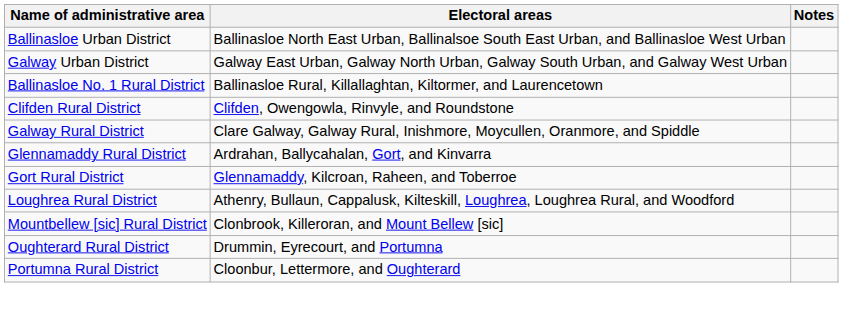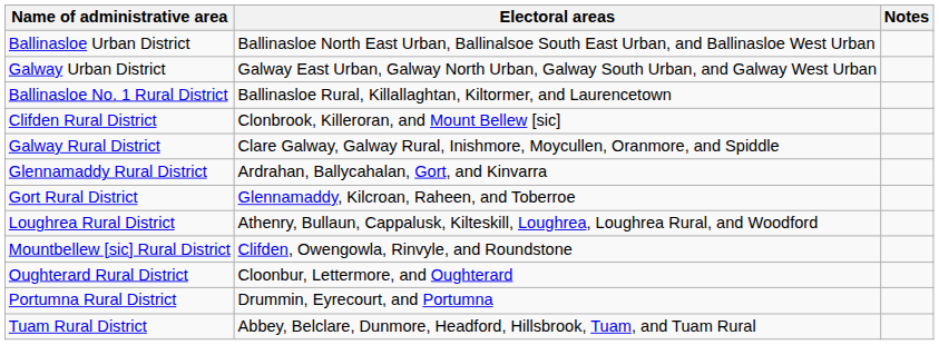Clifden Rural District | Electoral areas: Clifden, Owengowla, Rinvyle, and Roundstone -> Clonbrook, Killeroran, and Mount Bellew [sic]
Mountbellew [sic] Rural District | Electoral areas: Clonbrook, Killeroran, and Mount Bellew [sic] -> Clifden, Owengowla, Rinvyle, and Roundstone
Oughterard Rural District | Electoral areas: Drummin, Eyrecourt, and Portumna -> Cloonbur, Lettermore, and Oughterard
Portumna Rural District | Electoral areas: Cloonbur, Lettermore, and Oughterard -> Drummin, Eyrecourt, and Portumna
+ row: Tuam Rural District | Abbey, Belclare, Dunmore, Headford, Hillsbrook, Tuam, and Tuam Rural
